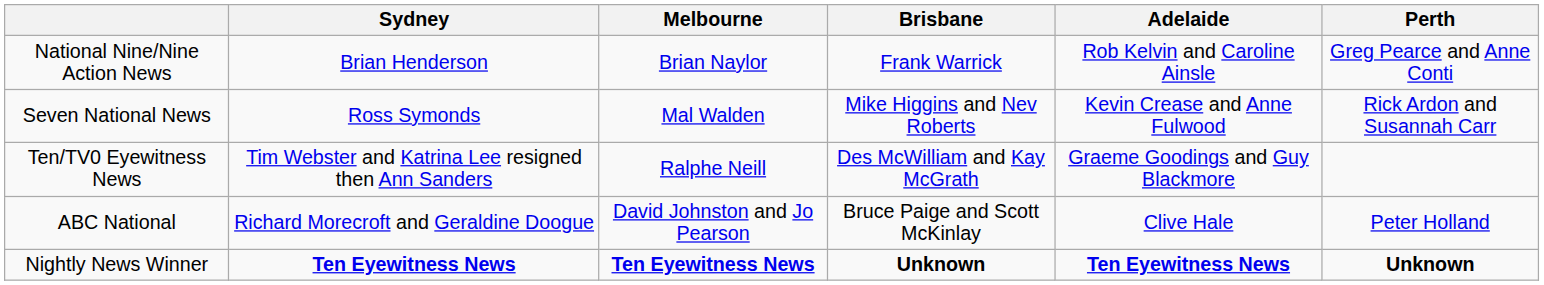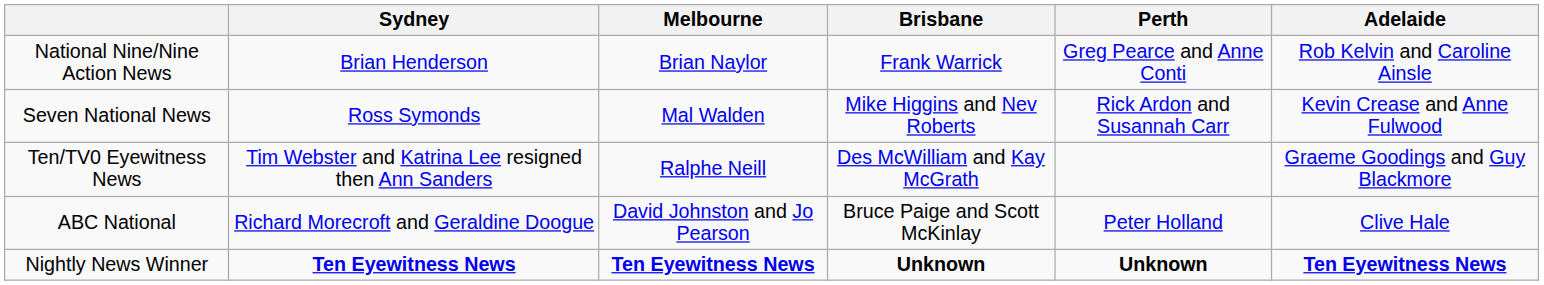columns swapped: Adelaide <-> Perth
